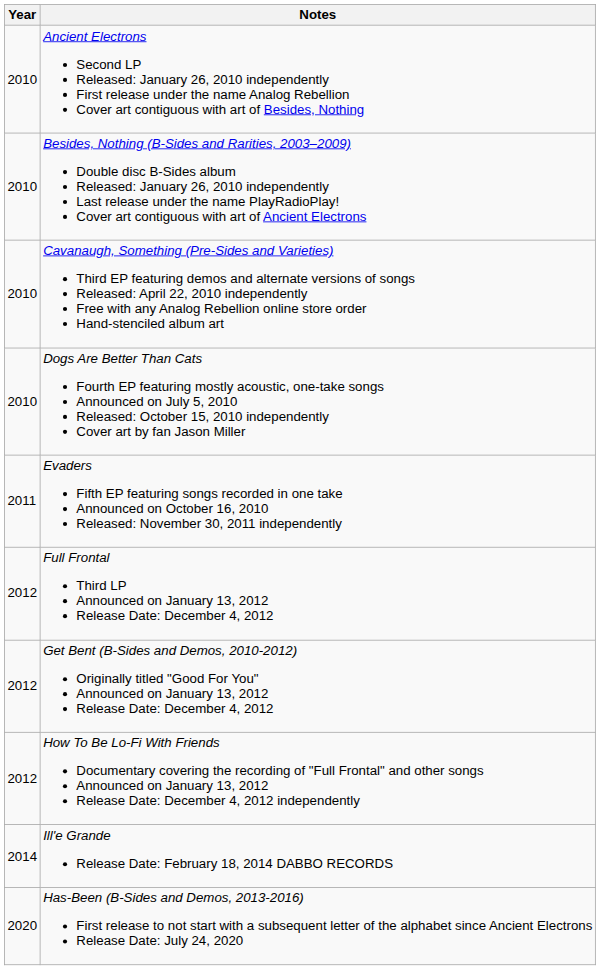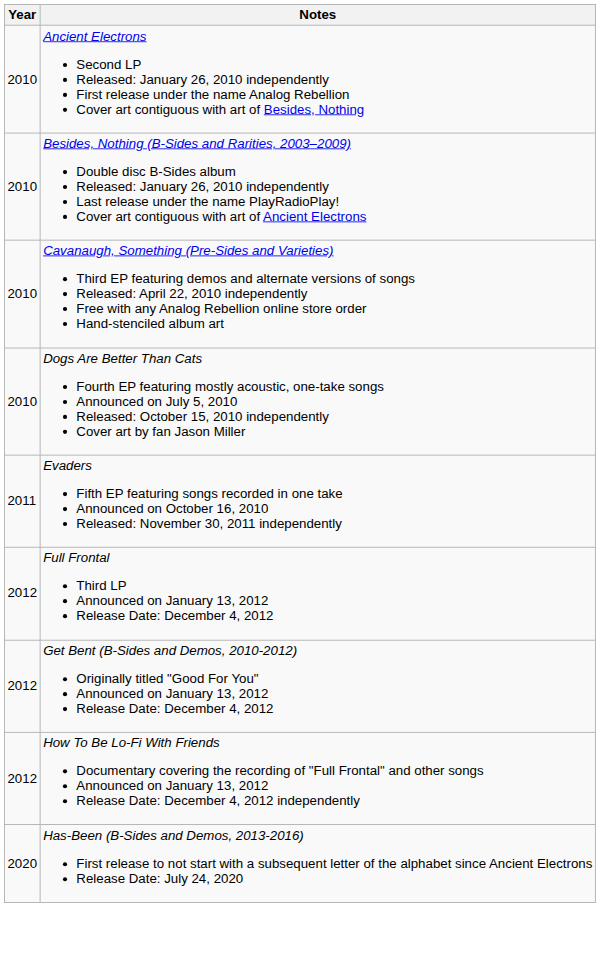- row: 2014 | Ill'e Grande Release Date: February 18, 2014 DABBO RECORDS
